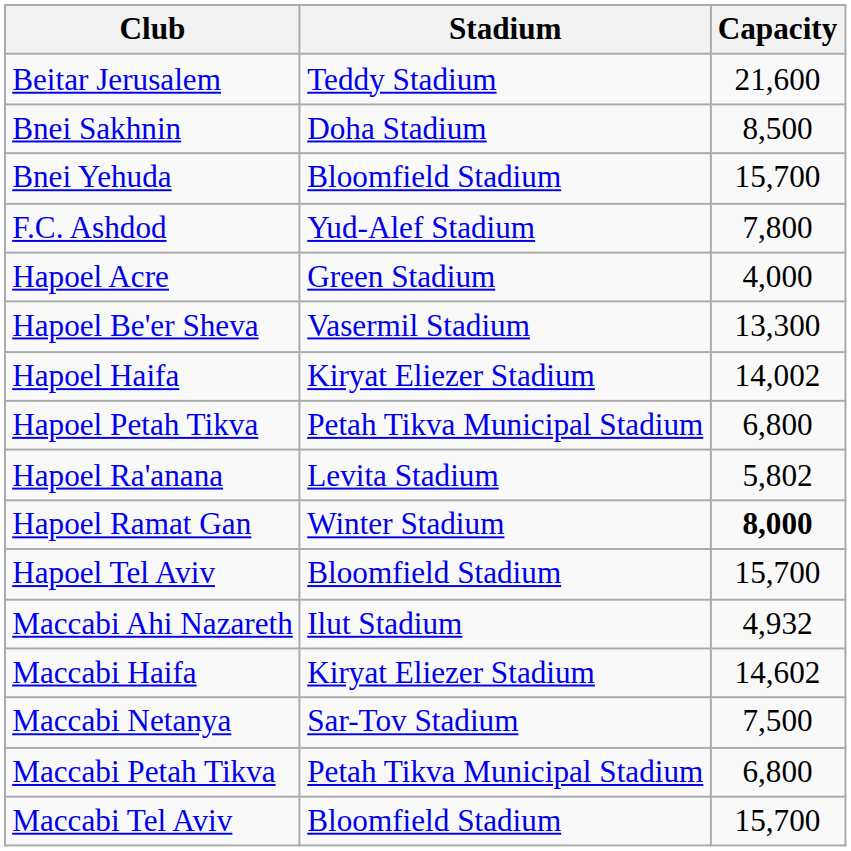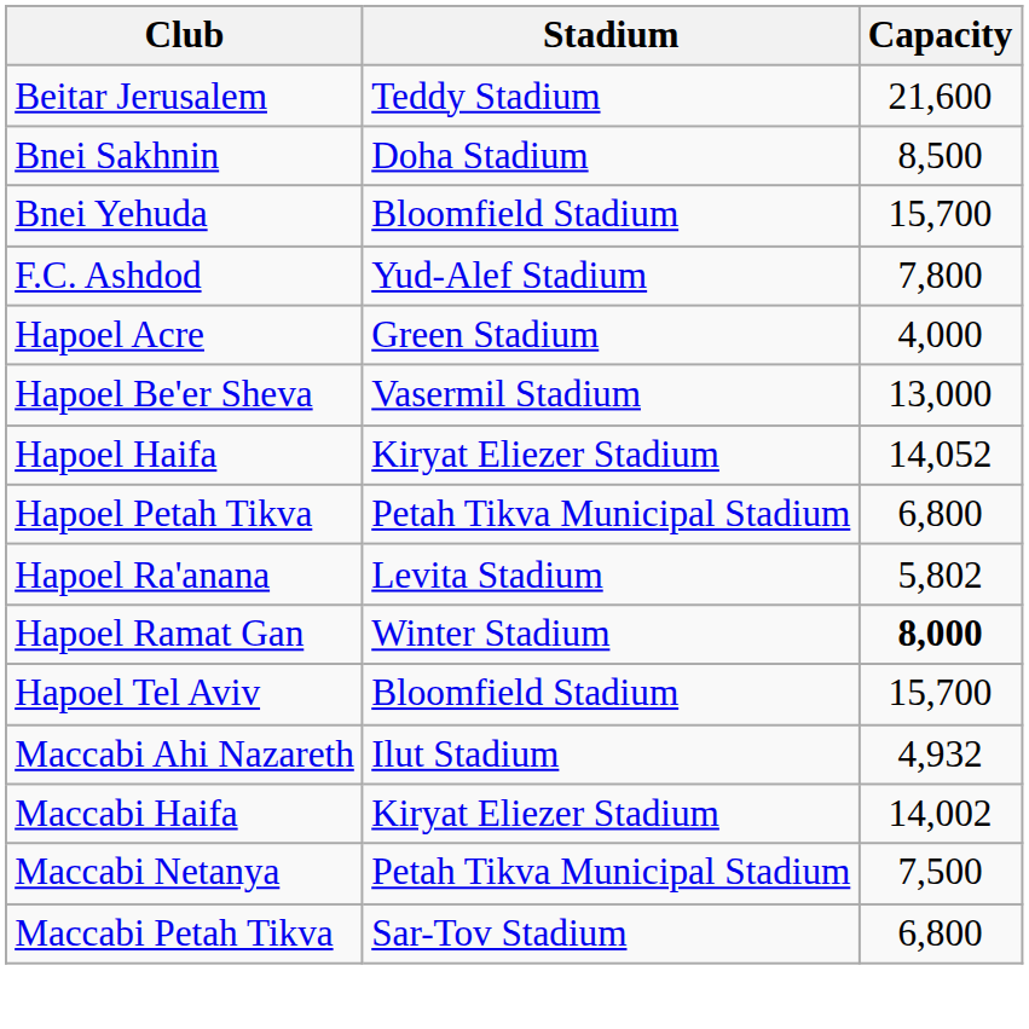Hapoel Be'er Sheva | Capacity: 13,300 -> 13,000
Hapoel Haifa | Capacity: 14,002 -> 14,052
Maccabi Haifa | Capacity: 14,602 -> 14,002
Maccabi Netanya | Stadium: Sar-Tov Stadium -> Petah Tikva Municipal Stadium
Maccabi Petah Tikva | Stadium: Petah Tikva Municipal Stadium -> Sar-Tov Stadium
- row: Maccabi Tel Aviv | Bloomfield Stadium | 15,700
